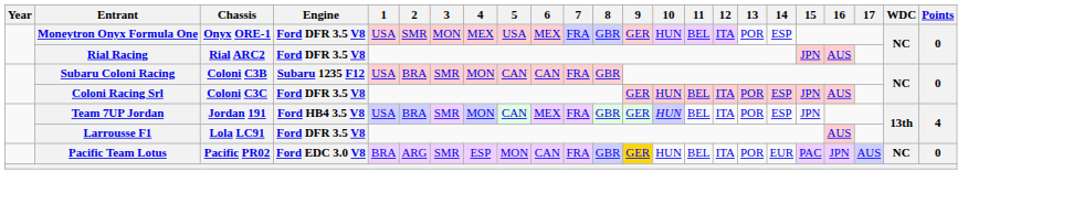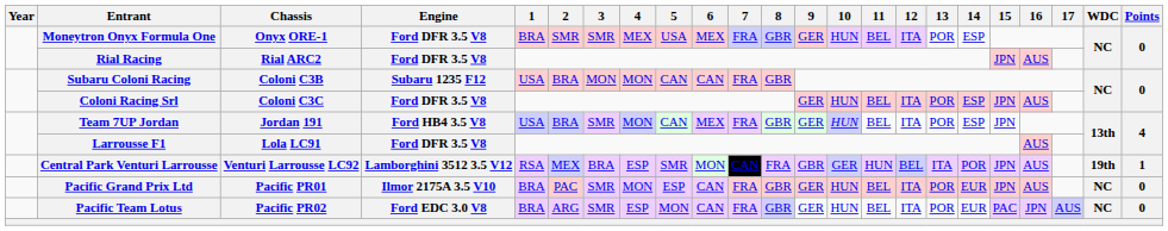Moneytron Onyx Formula One | 1: USA -> BRA
Moneytron Onyx Formula One | 3: MON -> SMR
Subaru Coloni Racing | 3: SMR -> MON
+ row: Central Park Venturi Larrousse | Venturi Larrousse LC92 | Lamborghini 3512 3.5 V12 | RSA | MEX | BRA | ESP | SMR | MON | CAN | FRA | GBR | GER | HUN | BEL | ITA | POR | JPN | AUS | 19th | 1
+ row: Pacific Grand Prix Ltd | Pacific PR01 | Ilmor 2175A 3.5 V10 | BRA | PAC | SMR | MON | ESP | CAN | FRA | GBR | GER | HUN | BEL | ITA | POR | EUR | JPN | AUS | NC | 0
Pacific Team Lotus | 9: gold background -> no background
